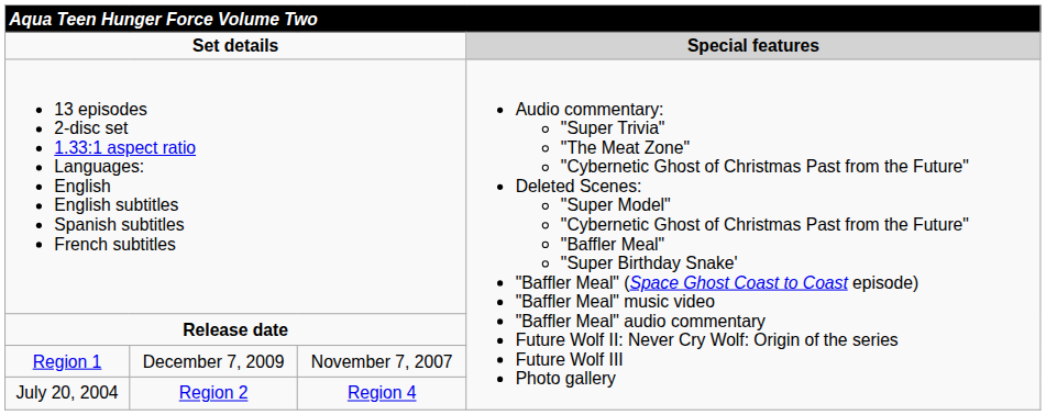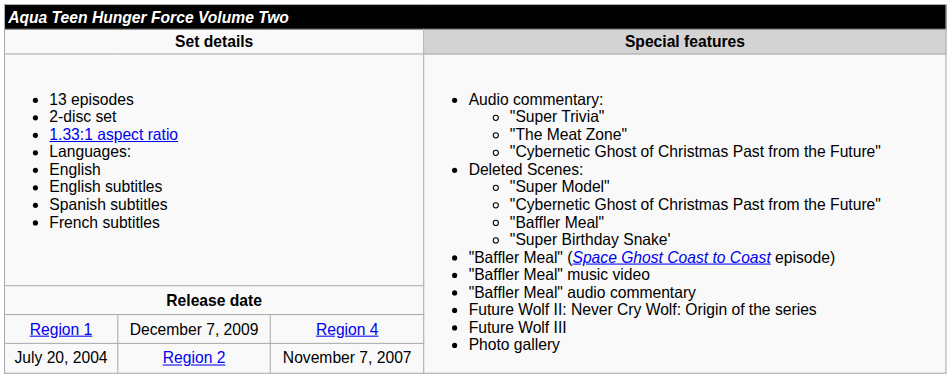Region 1 | column 3: November 7, 2007 -> Region 4
July 20, 2004 | column 3: Region 4 -> November 7, 2007
